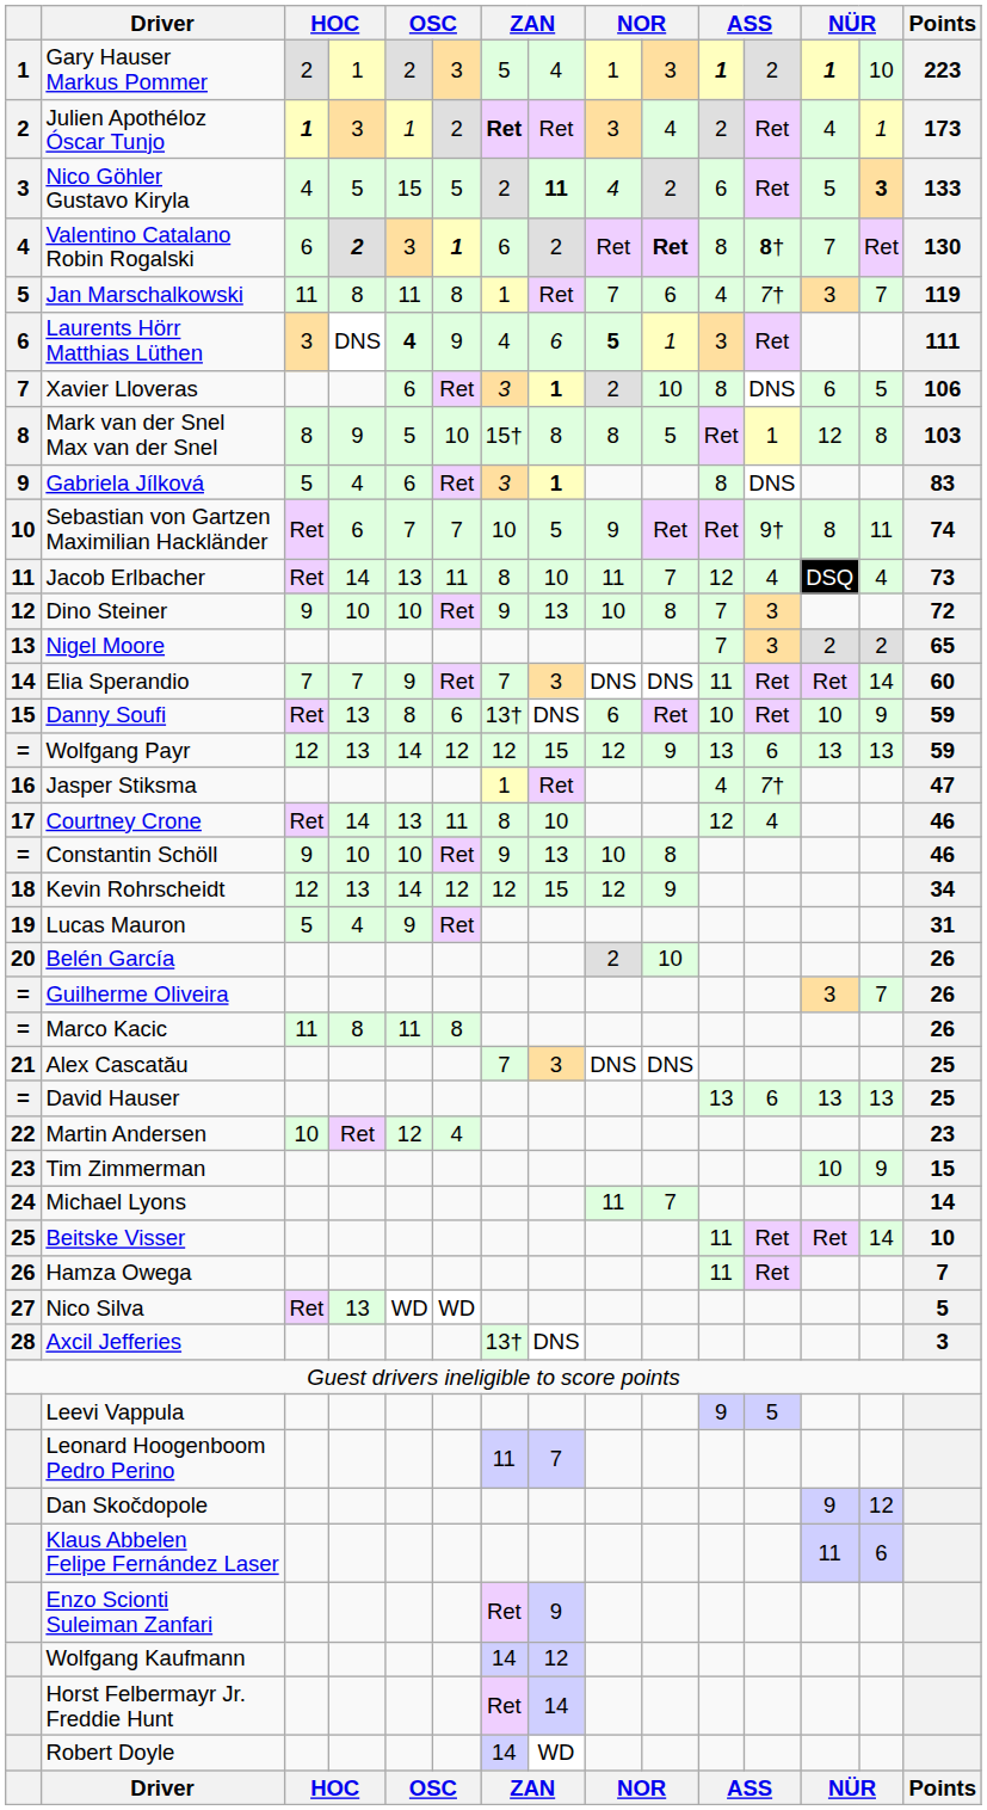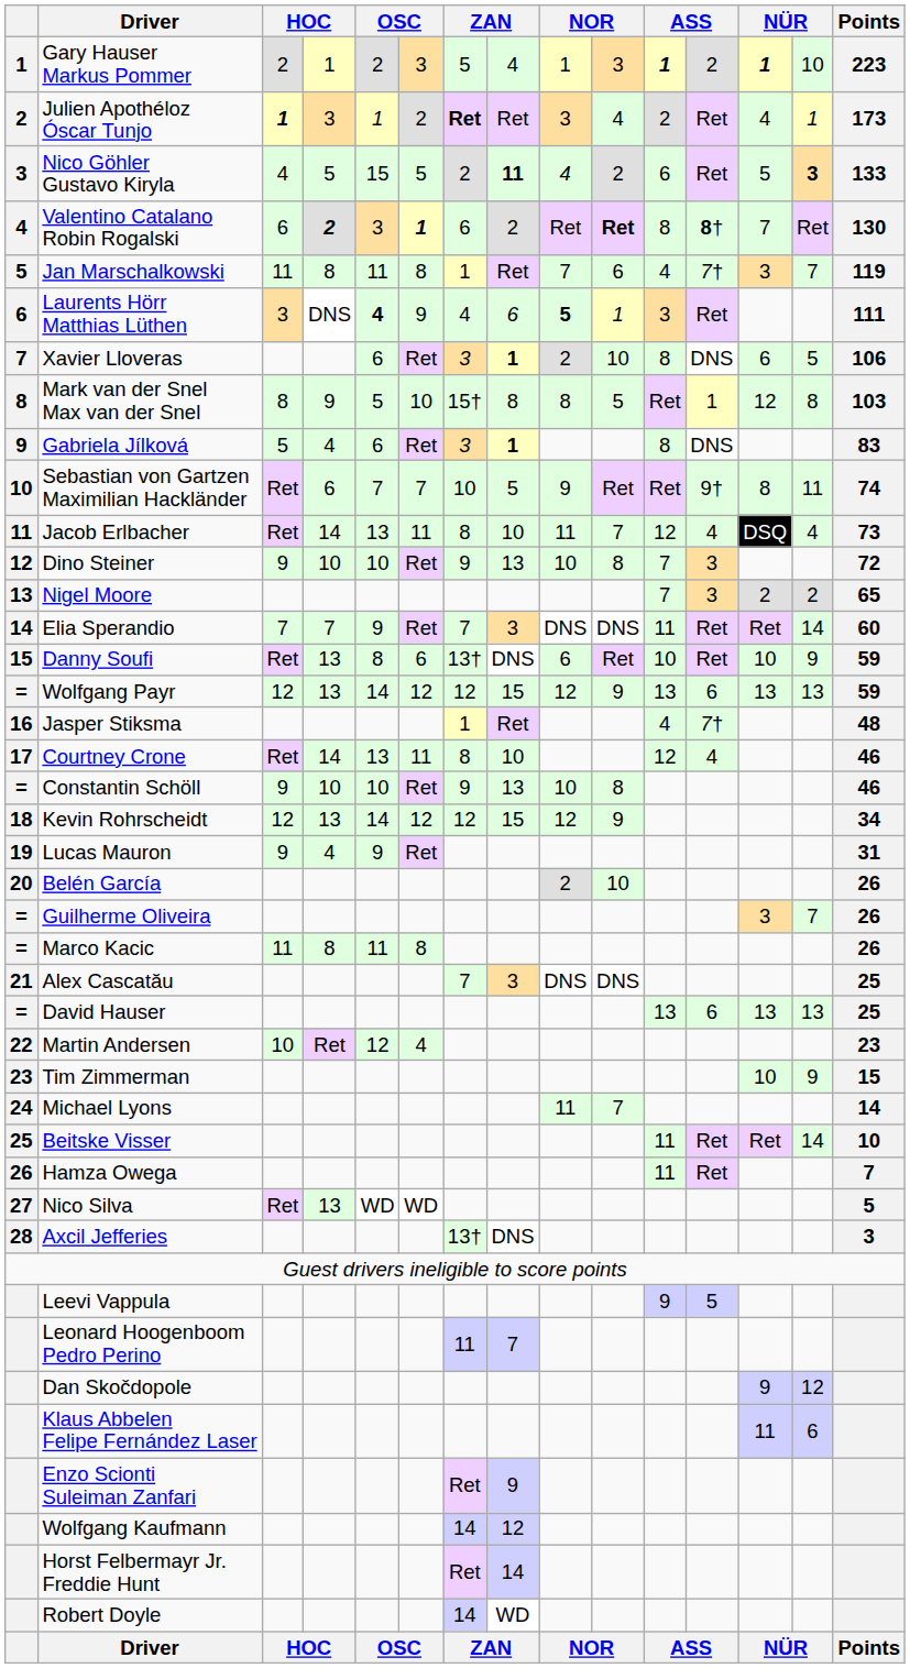Jasper Stiksma | Points: 47 -> 48
Lucas Mauron | column 3: 5 -> 9
